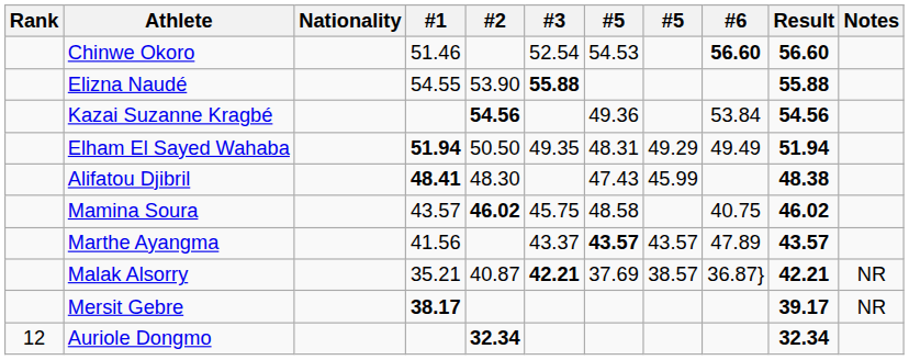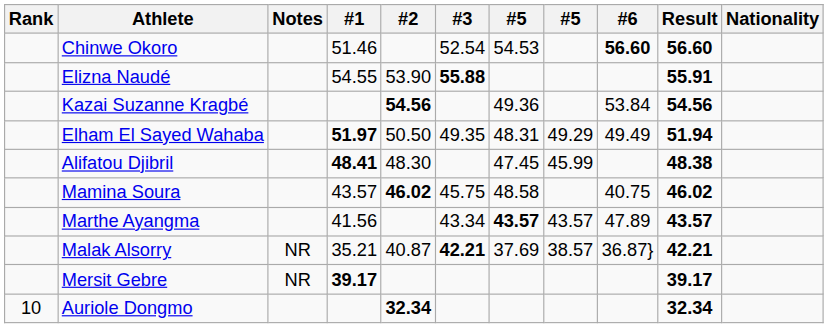columns swapped: Nationality <-> Notes
Elizna Naudé | Result: 55.88 -> 55.91
Elham El Sayed Wahaba | #1: 51.94 -> 51.97
Alifatou Djibril | column 7: 47.43 -> 47.45
Marthe Ayangma | #3: 43.37 -> 43.34
Mersit Gebre | #1: 38.17 -> 39.17
Auriole Dongmo | Rank: 12 -> 10
